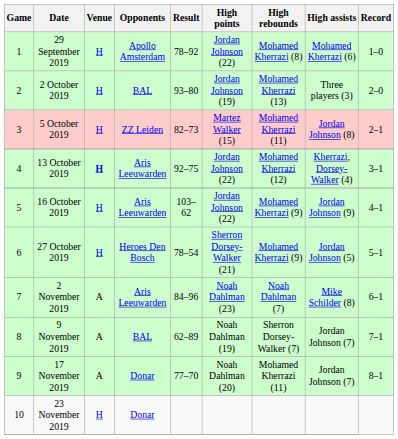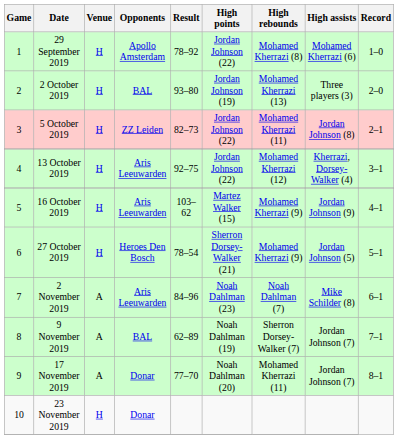5 October 2019 | High points: Martez Walker (15) -> Jordan Johnson (22)
13 October 2019 | Venue: bold -> normal
16 October 2019 | High points: Jordan Johnson (22) -> Martez Walker (15)
